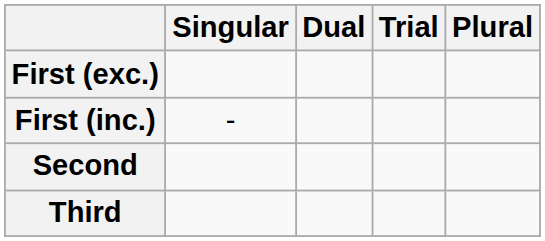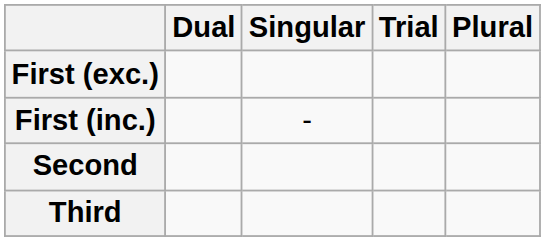columns swapped: Singular <-> Dual
